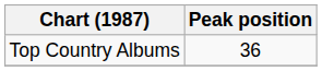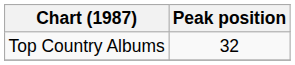Top Country Albums | Peak position: 36 -> 32
